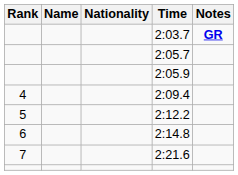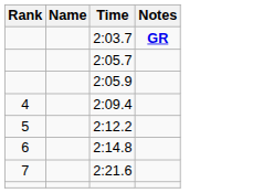- column: Nationality
